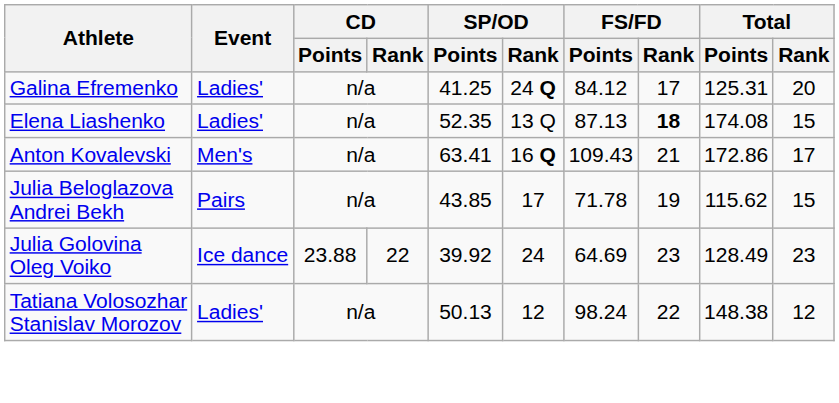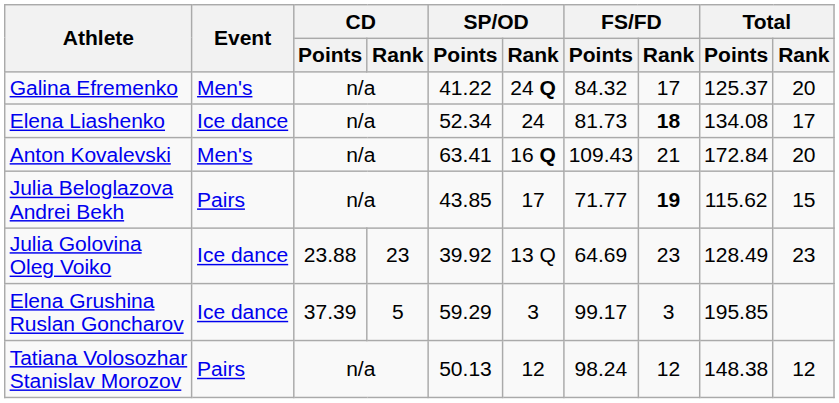Galina Efremenko | Event: Ladies' -> Men's
Galina Efremenko | SP/OD / Points: 41.25 -> 41.22
Galina Efremenko | FS/FD / Points: 84.12 -> 84.32
Galina Efremenko | Total / Points: 125.31 -> 125.37
Elena Liashenko | Event: Ladies' -> Ice dance
Elena Liashenko | SP/OD / Points: 52.35 -> 52.34
Elena Liashenko | SP/OD / Rank: 13 Q -> 24
Elena Liashenko | FS/FD / Points: 87.13 -> 81.73
Elena Liashenko | Total / Points: 174.08 -> 134.08
Elena Liashenko | Total / Rank: 15 -> 17
Anton Kovalevski | Total / Points: 172.86 -> 172.84
Anton Kovalevski | Total / Rank: 17 -> 20
Julia Beloglazova Andrei Bekh | FS/FD / Points: 71.78 -> 71.77
Julia Beloglazova Andrei Bekh | FS/FD / Rank: normal -> bold
Julia Golovina Oleg Voiko | CD / Rank: 22 -> 23
Julia Golovina Oleg Voiko | SP/OD / Rank: 24 -> 13 Q
+ row: Elena Grushina Ruslan Goncharov | Ice dance | 37.39 | 5 | 59.29 | 3 | 99.17 | 3 | 195.85
Tatiana Volosozhar Stanislav Morozov | Event: Ladies' -> Pairs
Tatiana Volosozhar Stanislav Morozov | FS/FD / Rank: 22 -> 12
